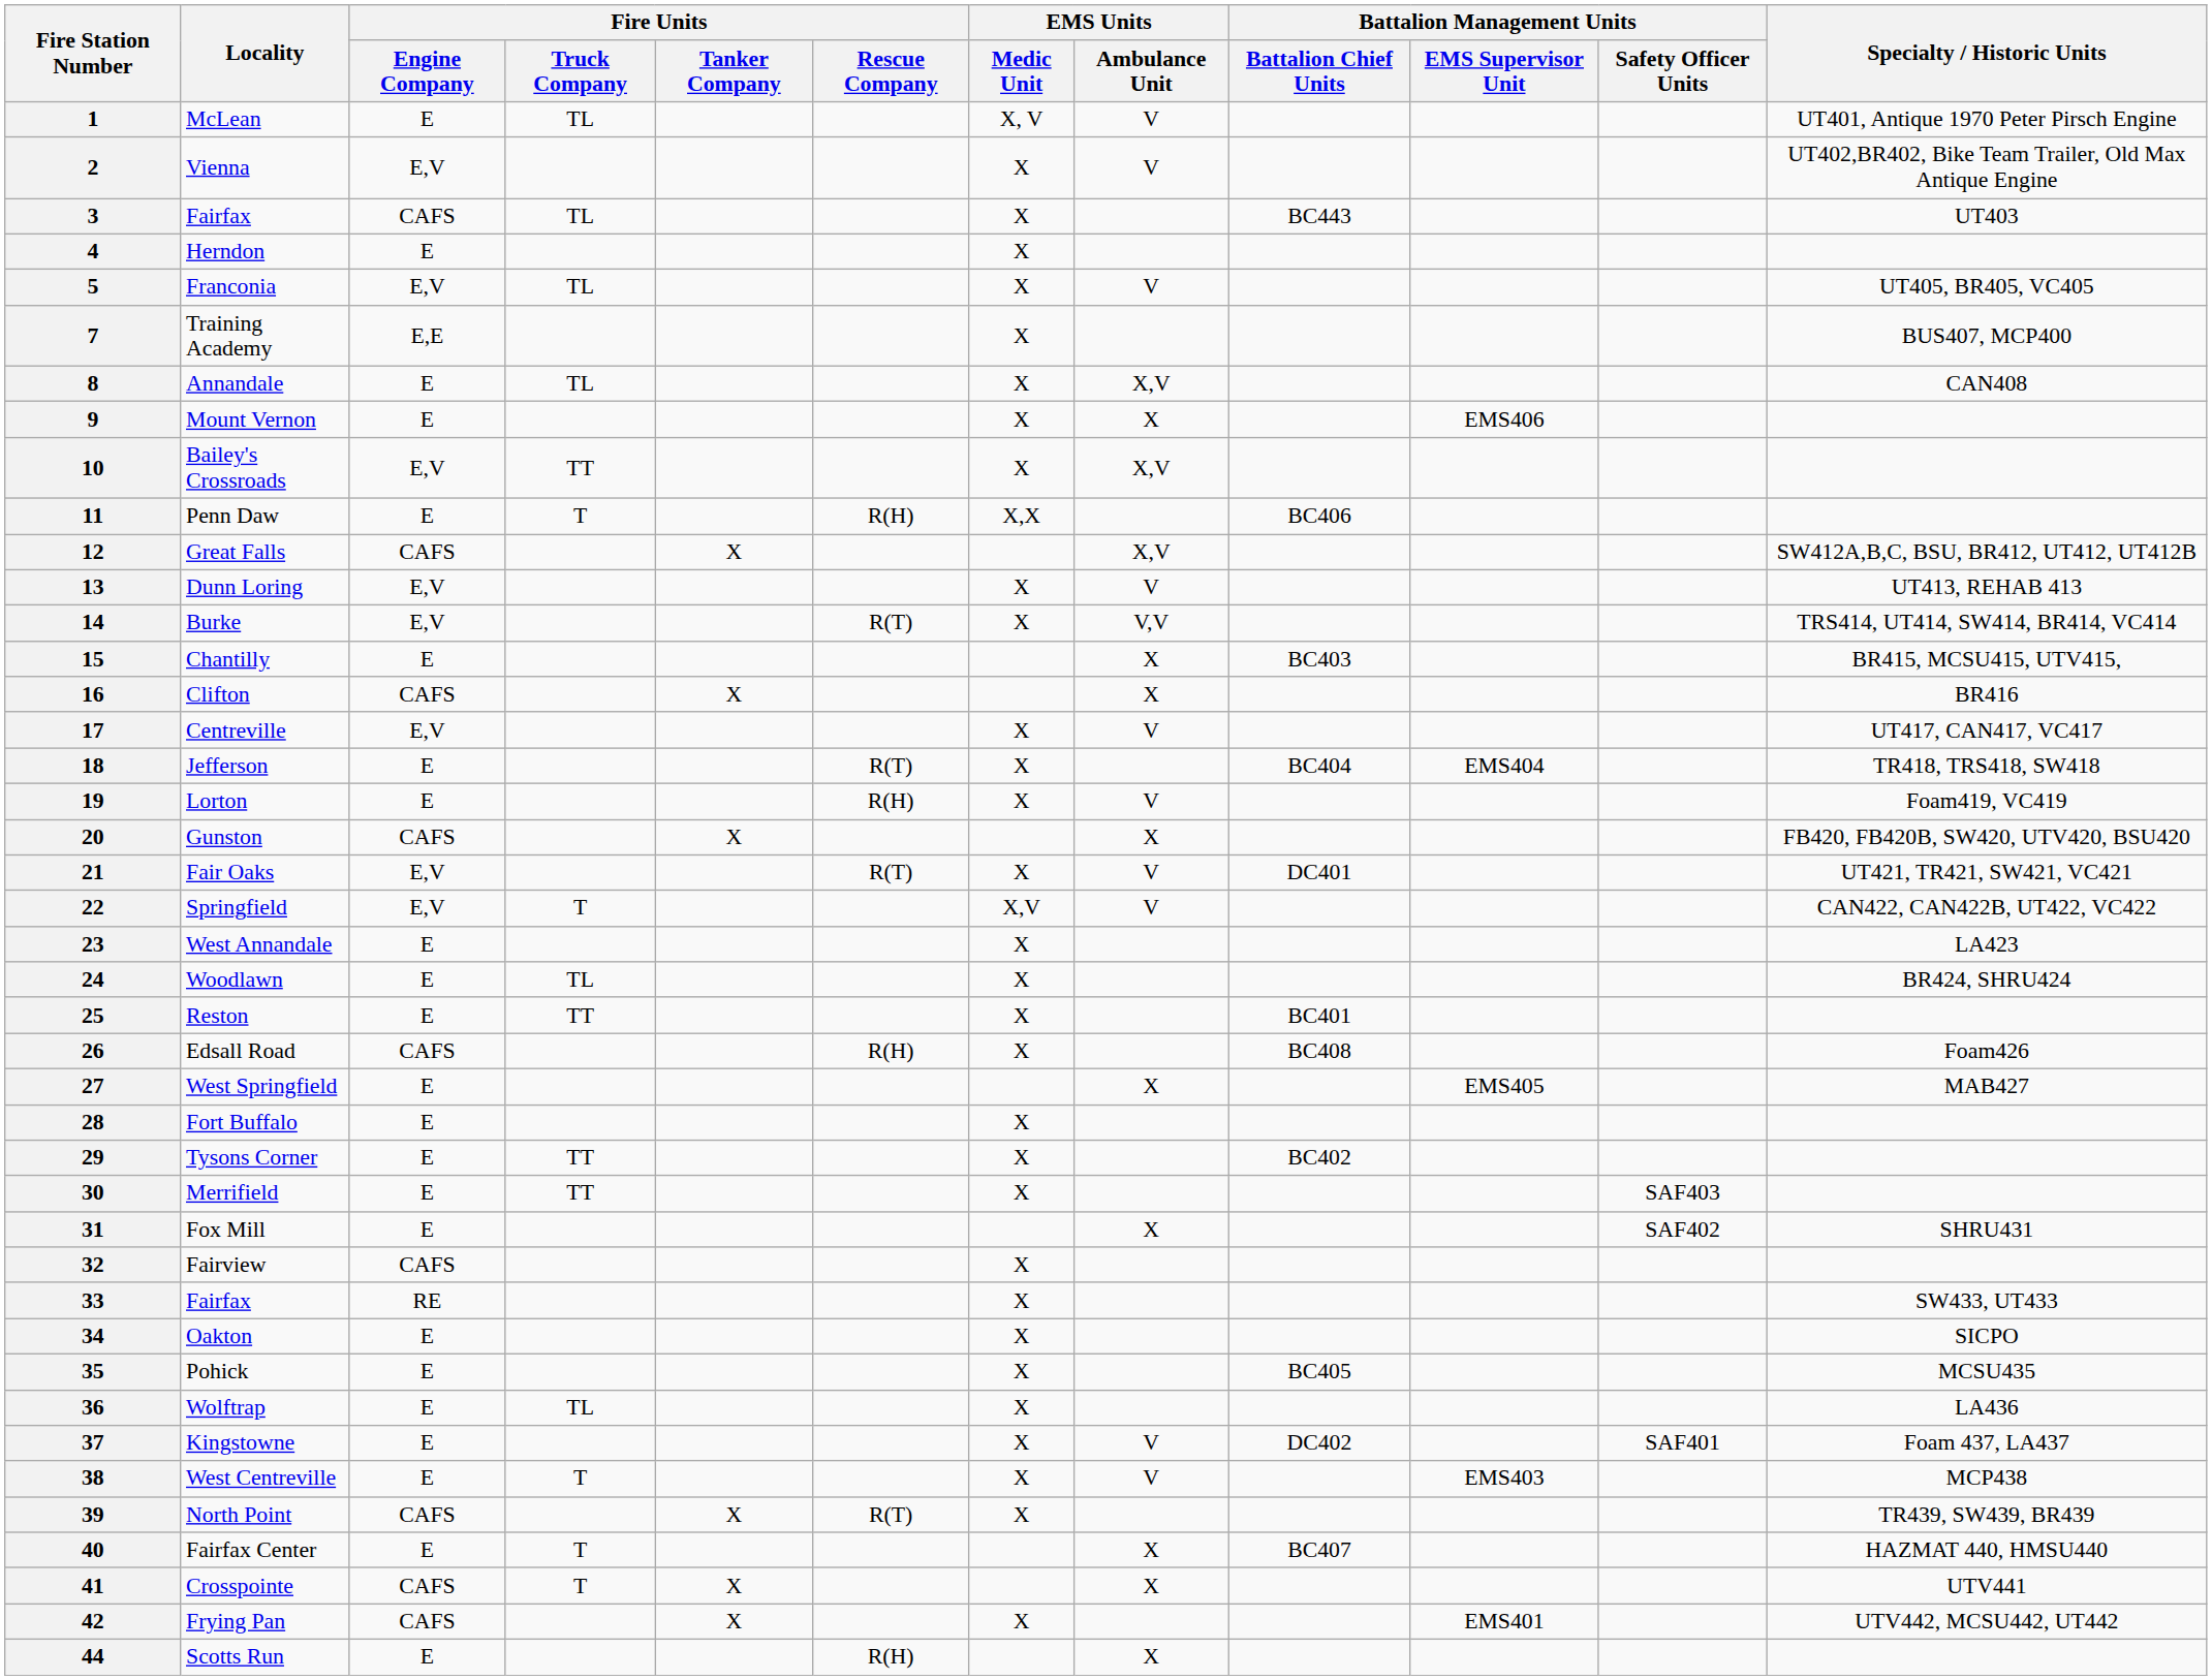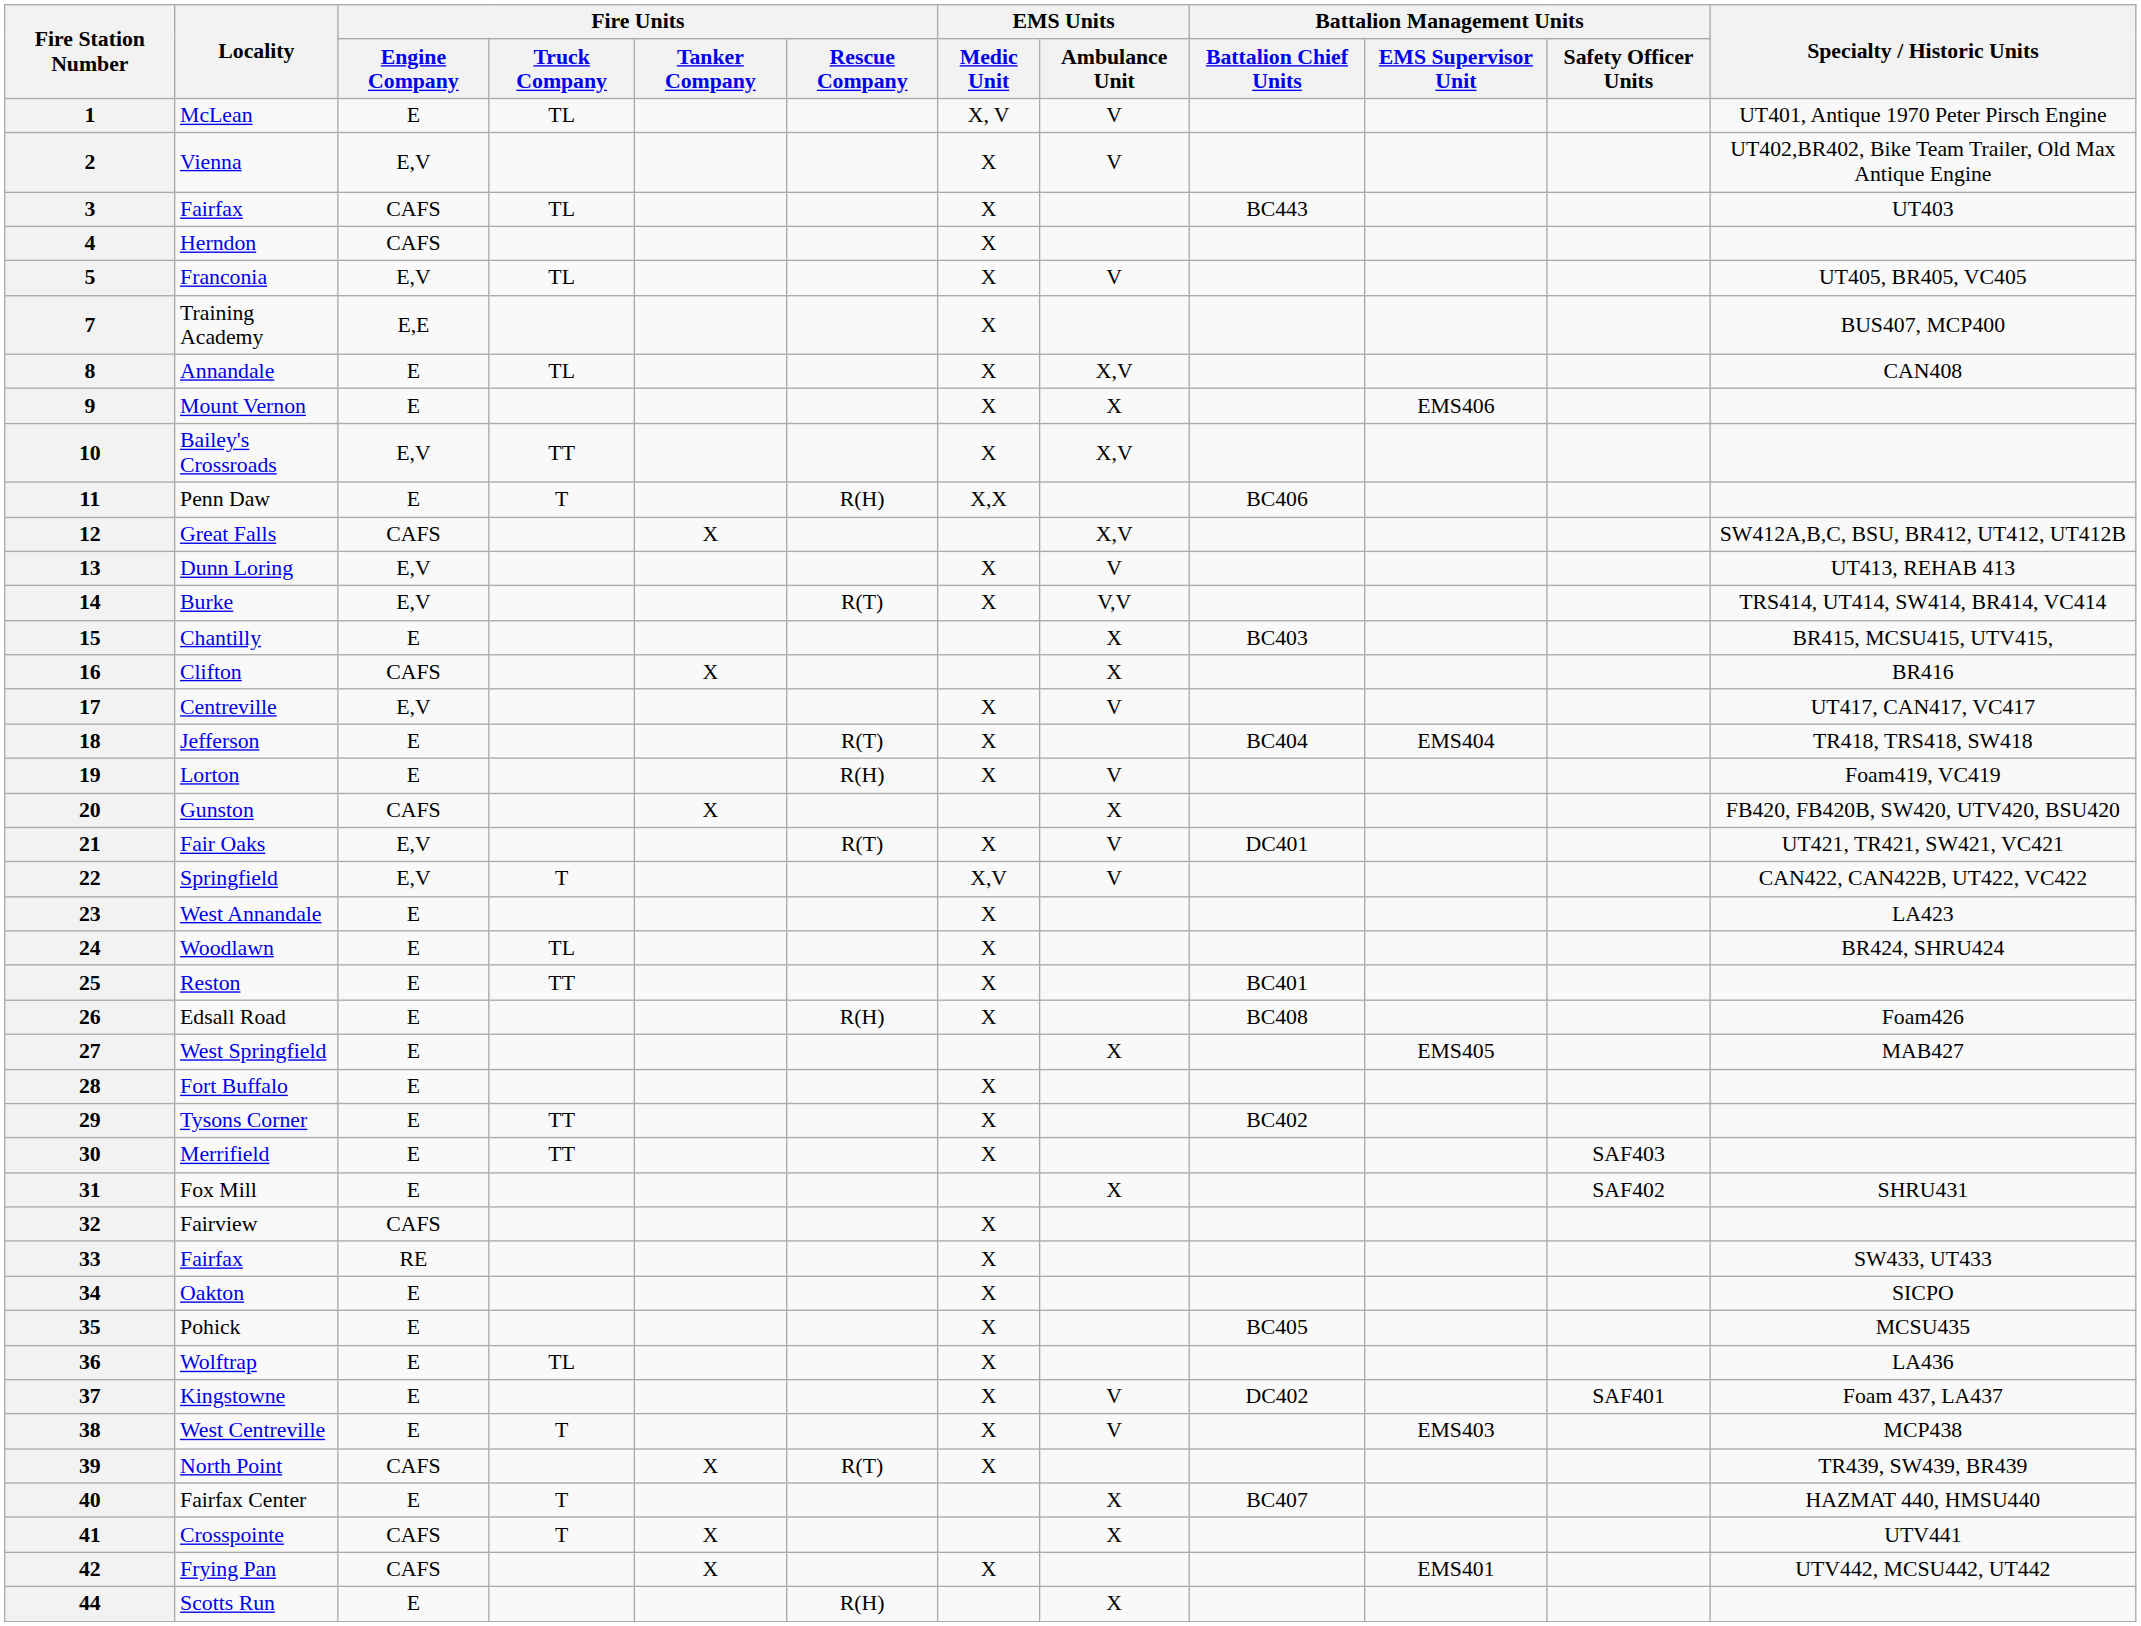4 | Fire Units / Engine Company: E -> CAFS
26 | Fire Units / Engine Company: CAFS -> E
